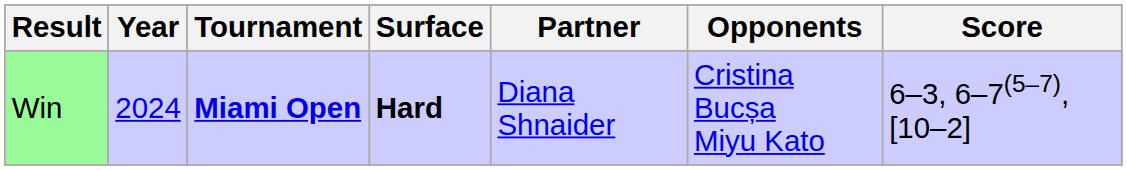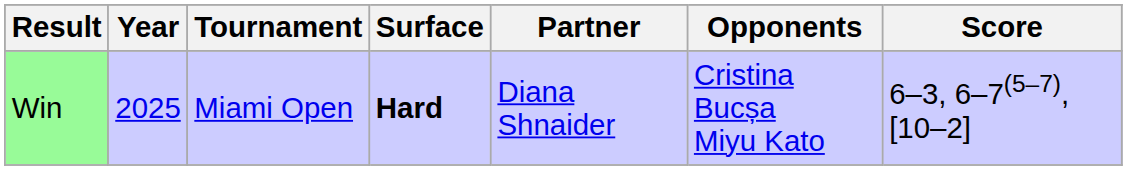Win | Year: 2024 -> 2025
Win | Tournament: bold -> normal
